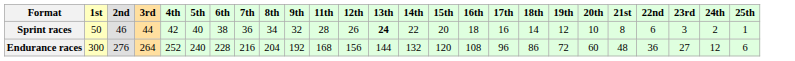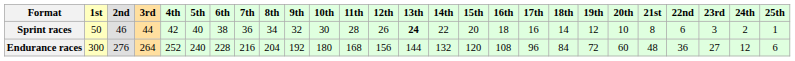+ column: 10th | 30 | 180
Endurance races | 18th: 86 -> 84
